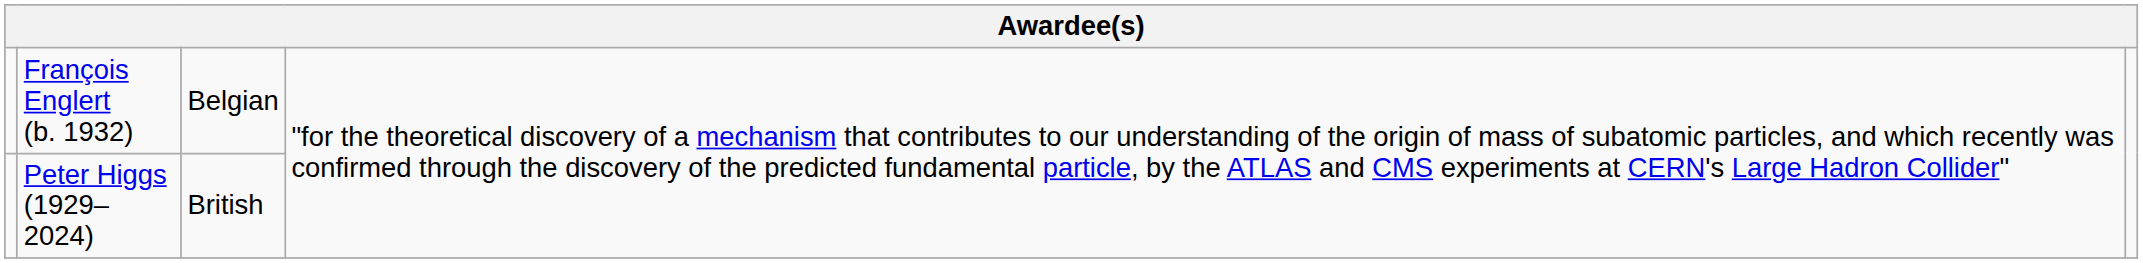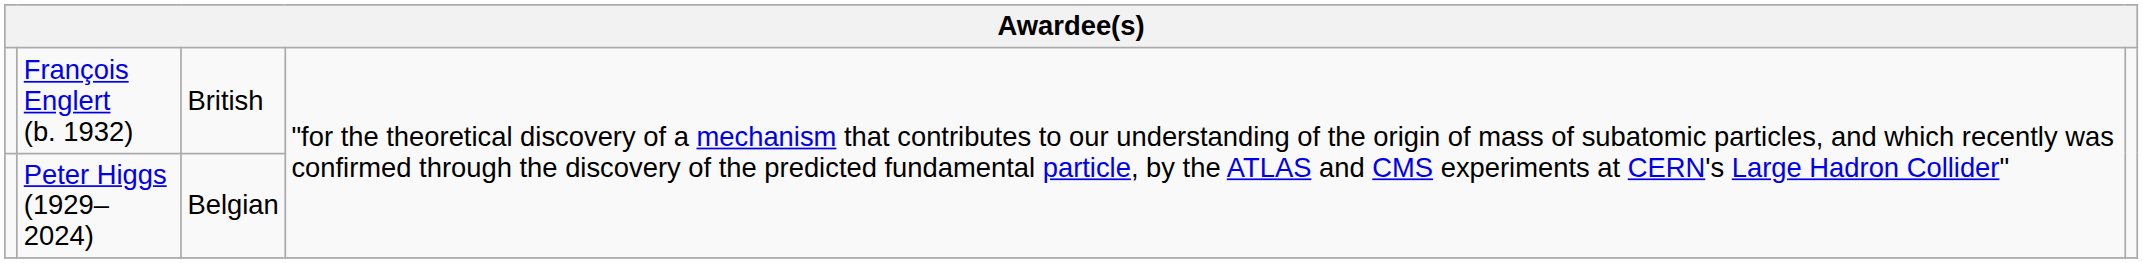François Englert (b. 1932) | column 3: Belgian -> British
Peter Higgs (1929–2024) | column 3: British -> Belgian
